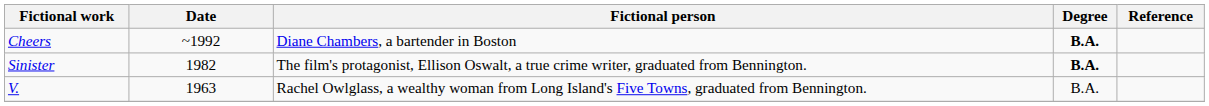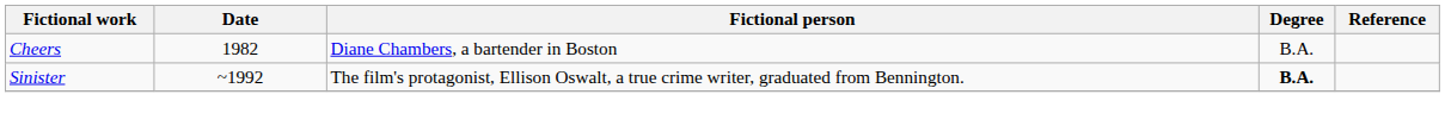Cheers | Date: ~1992 -> 1982
Cheers | Degree: bold -> normal
Sinister | Date: 1982 -> ~1992
- row: V. | 1963 | Rachel Owlglass, a wealthy woman from Long Island's Five Towns, graduated from Bennington. | B.A.
